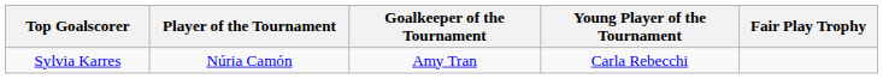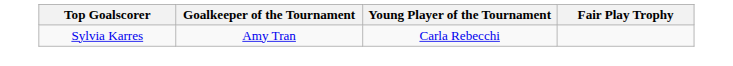- column: Player of the Tournament | Núria Camón
